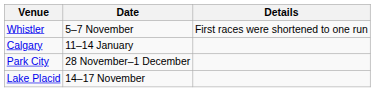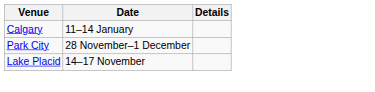- row: Whistler | 5–7 November | First races were shortened to one run
